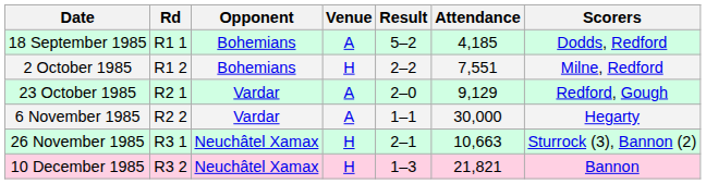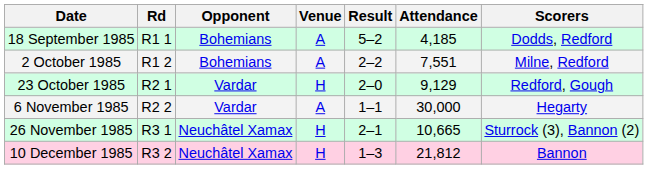2 October 1985 | Venue: H -> A
23 October 1985 | Venue: A -> H
26 November 1985 | Attendance: 10,663 -> 10,665
10 December 1985 | Attendance: 21,821 -> 21,812
